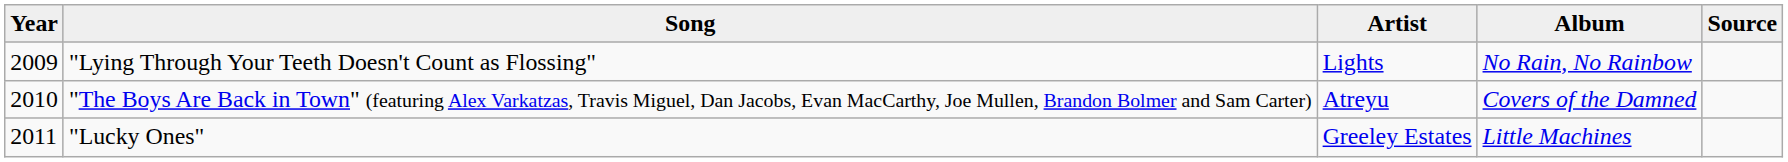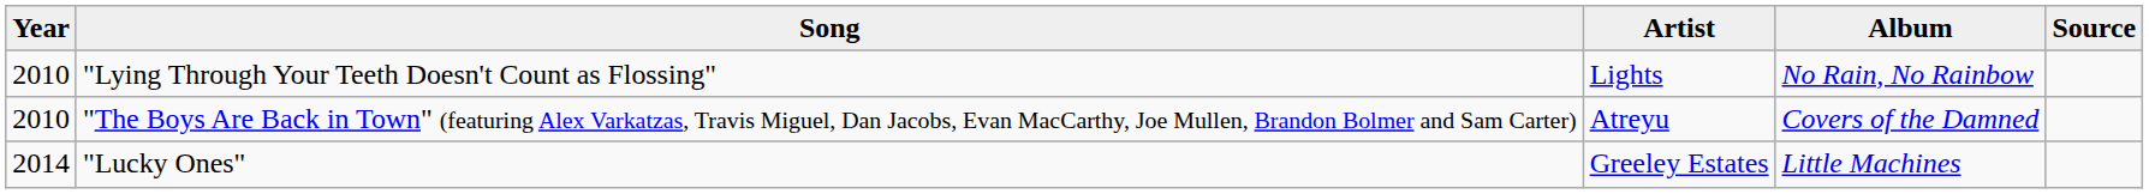"Lying Through Your Teeth Doesn't Count as Flossing" | Year: 2009 -> 2010
"Lucky Ones" | Year: 2011 -> 2014
